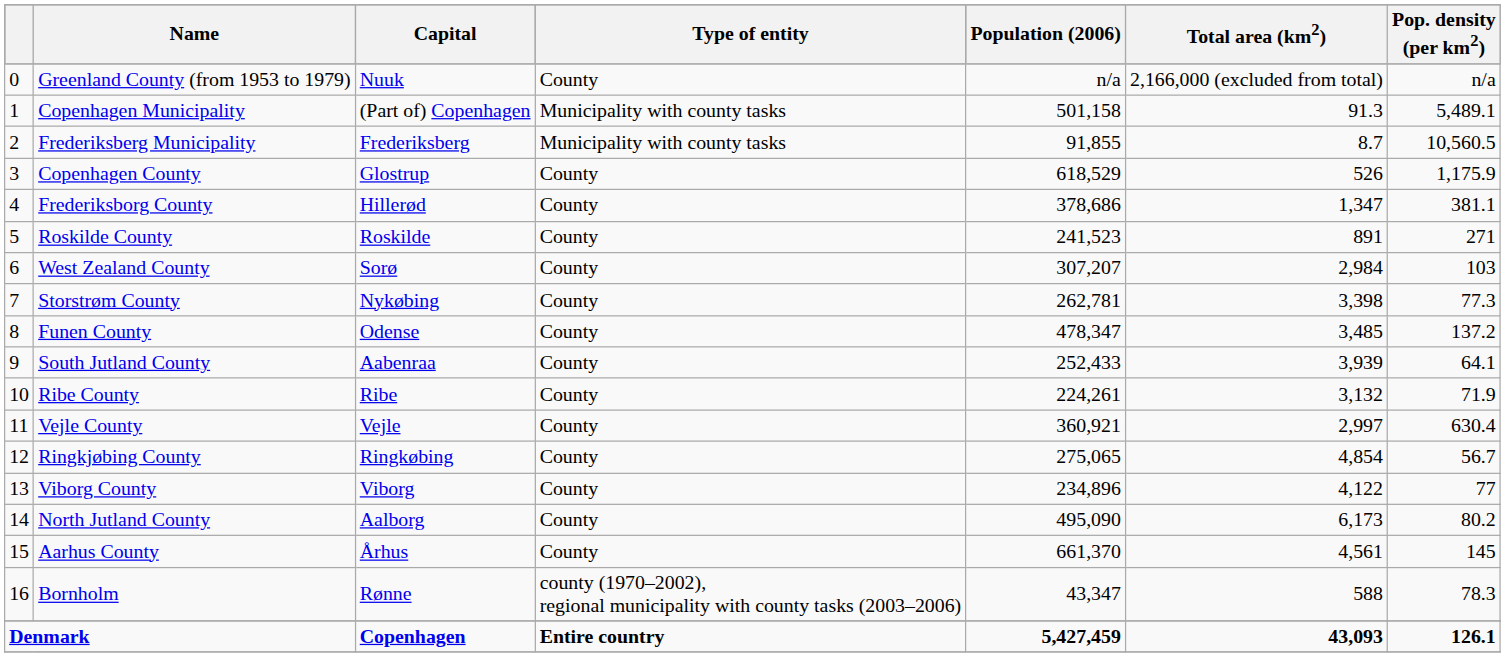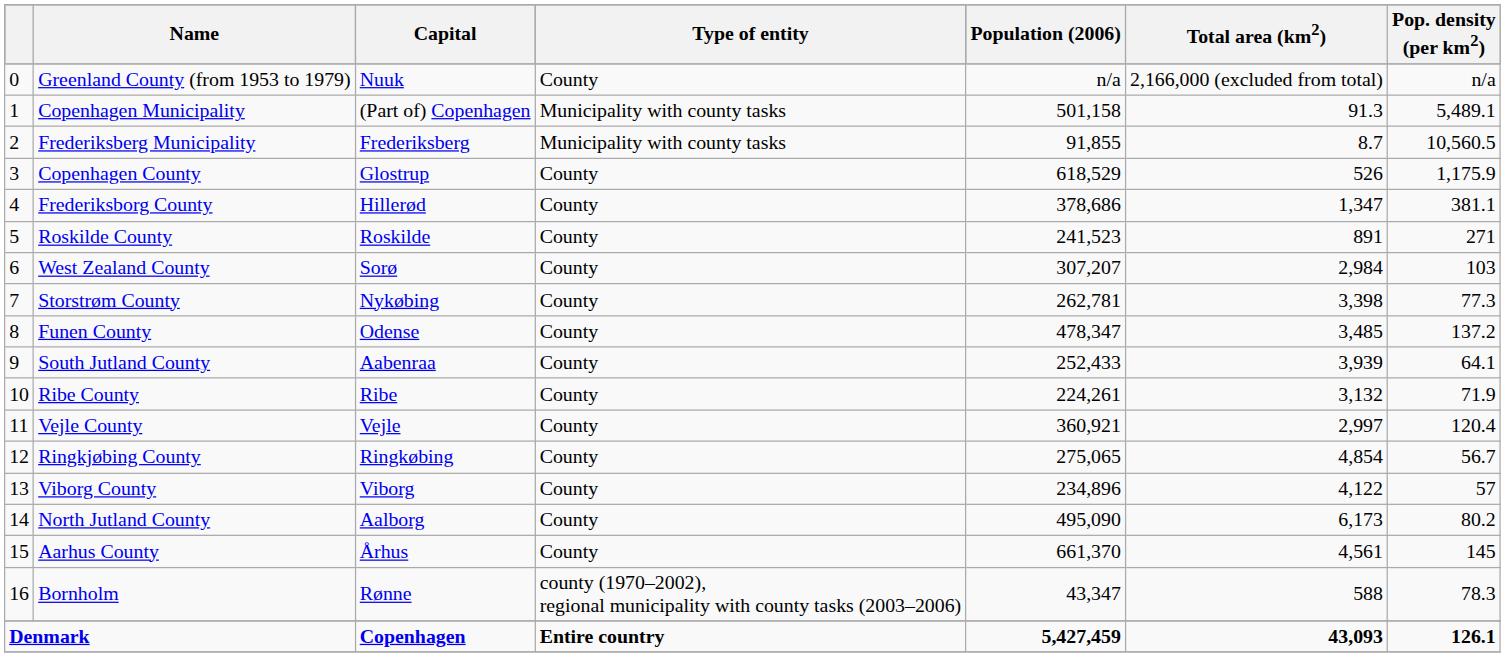Vejle County | Pop. density (per km2): 630.4 -> 120.4
Viborg County | Pop. density (per km2): 77 -> 57
